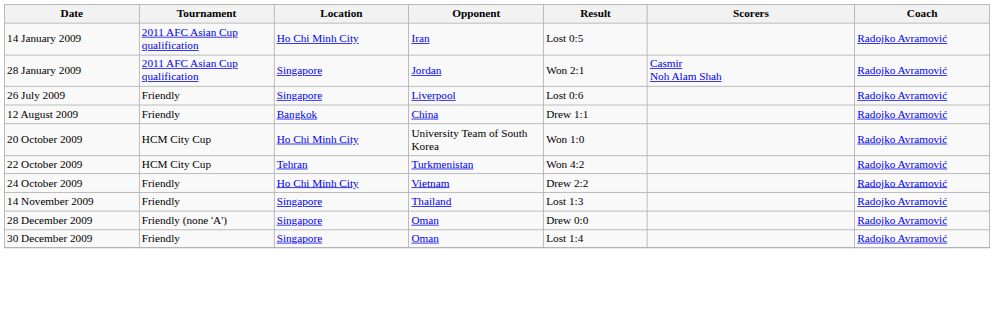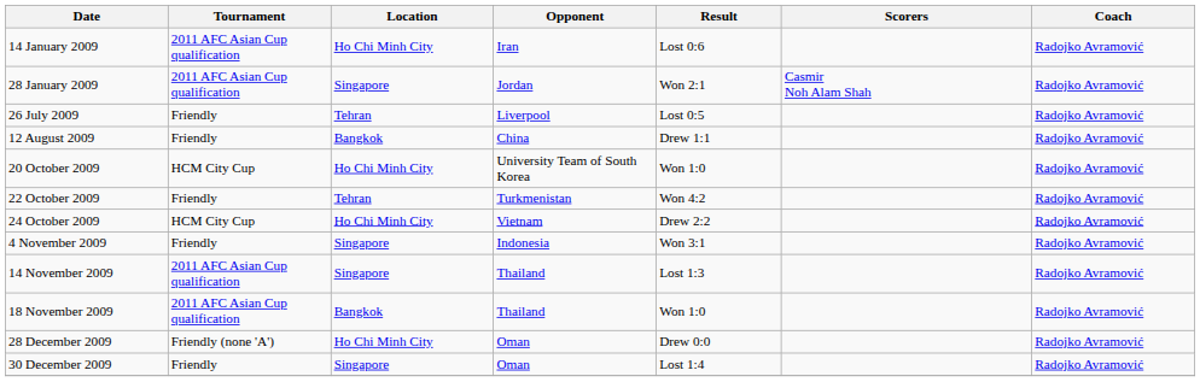14 January 2009 | Result: Lost 0:5 -> Lost 0:6
26 July 2009 | Location: Singapore -> Tehran
26 July 2009 | Result: Lost 0:6 -> Lost 0:5
22 October 2009 | Tournament: HCM City Cup -> Friendly
24 October 2009 | Tournament: Friendly -> HCM City Cup
+ row: 4 November 2009 | Friendly | Singapore | Indonesia | Won 3:1 | Radojko Avramović
14 November 2009 | Tournament: Friendly -> 2011 AFC Asian Cup qualification
+ row: 18 November 2009 | 2011 AFC Asian Cup qualification | Bangkok | Thailand | Won 1:0 | Radojko Avramović
28 December 2009 | Location: Singapore -> Ho Chi Minh City
